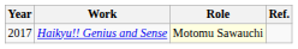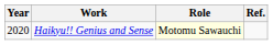Haikyu!! Genius and Sense | Year: 2017 -> 2020
